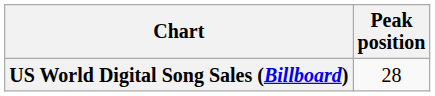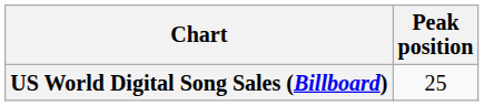US World Digital Song Sales (Billboard) | Peak position: 28 -> 25
